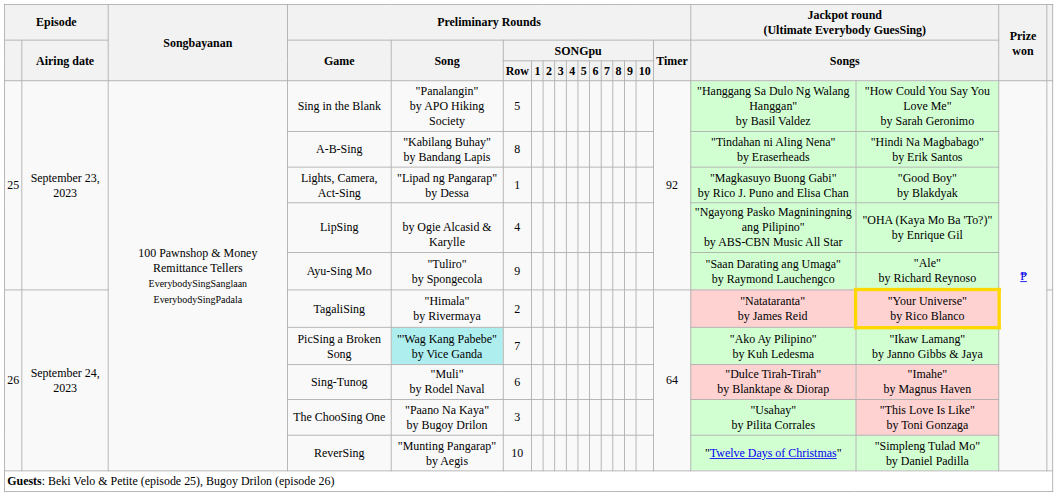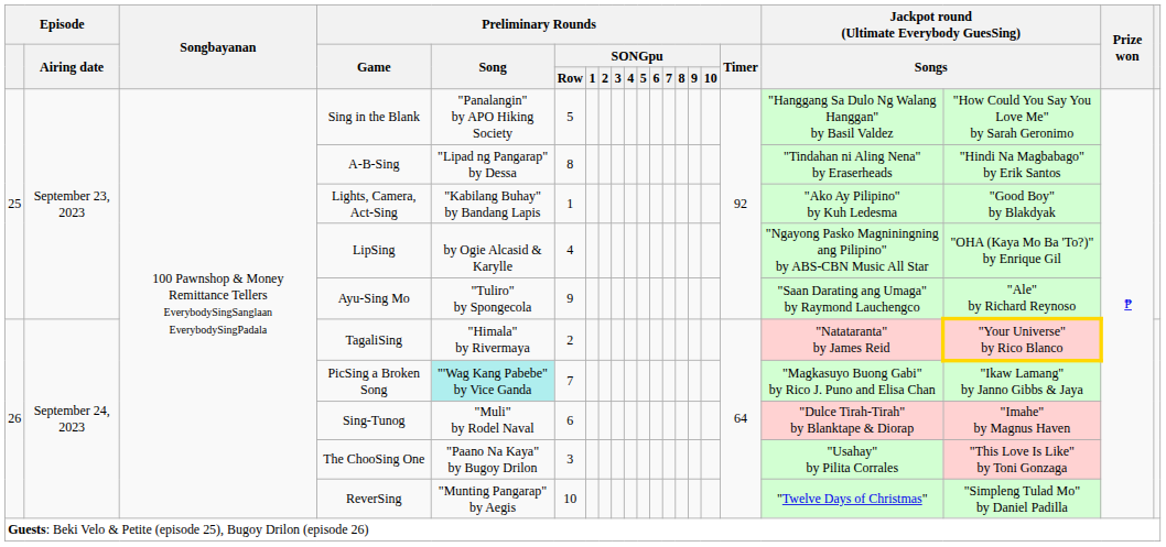A-B-Sing | Preliminary Rounds / Song: "Kabilang Buhay" by Bandang Lapis -> "Lipad ng Pangarap" by Dessa
Lights, Camera, Act-Sing | Preliminary Rounds / Song: "Lipad ng Pangarap" by Dessa -> "Kabilang Buhay" by Bandang Lapis
Lights, Camera, Act-Sing | column 18: "Magkasuyo Buong Gabi" by Rico J. Puno and Elisa Chan -> "Ako Ay Pilipino" by Kuh Ledesma
PicSing a Broken Song | column 18: "Ako Ay Pilipino" by Kuh Ledesma -> "Magkasuyo Buong Gabi" by Rico J. Puno and Elisa Chan
